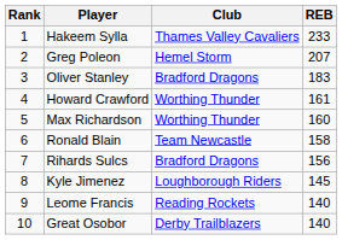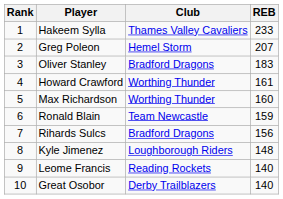Ronald Blain | REB: 158 -> 159
Kyle Jimenez | REB: 145 -> 148
